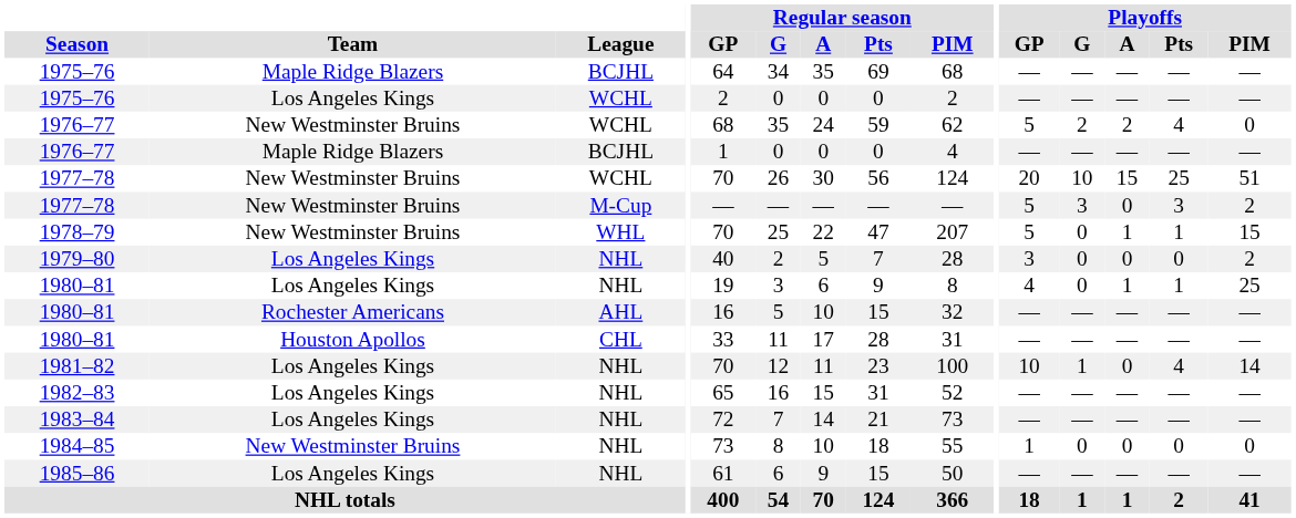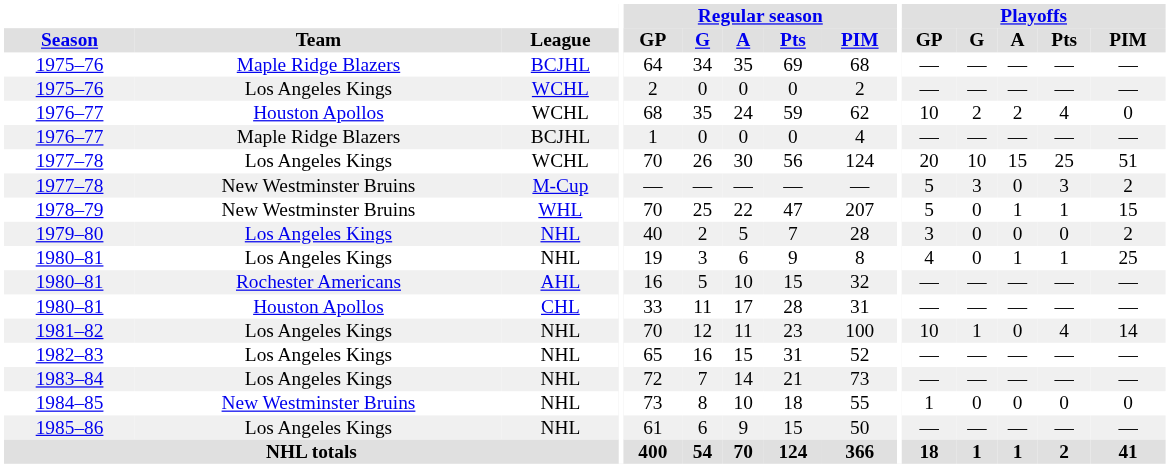1976–77 / WCHL | Team: New Westminster Bruins -> Houston Apollos
1976–77 / WCHL | Playoffs / GP: 5 -> 10
1977–78 / WCHL | Team: New Westminster Bruins -> Los Angeles Kings
